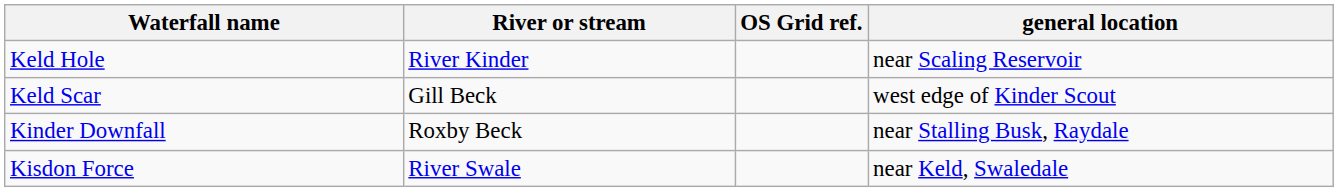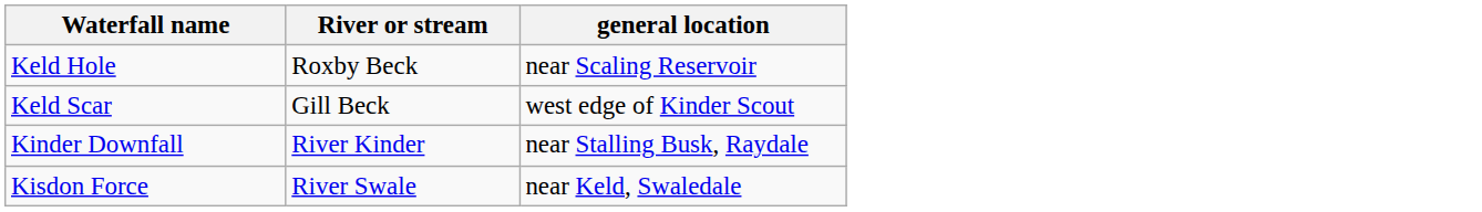- column: OS Grid ref.
Keld Hole | River or stream: River Kinder -> Roxby Beck
Kinder Downfall | River or stream: Roxby Beck -> River Kinder
